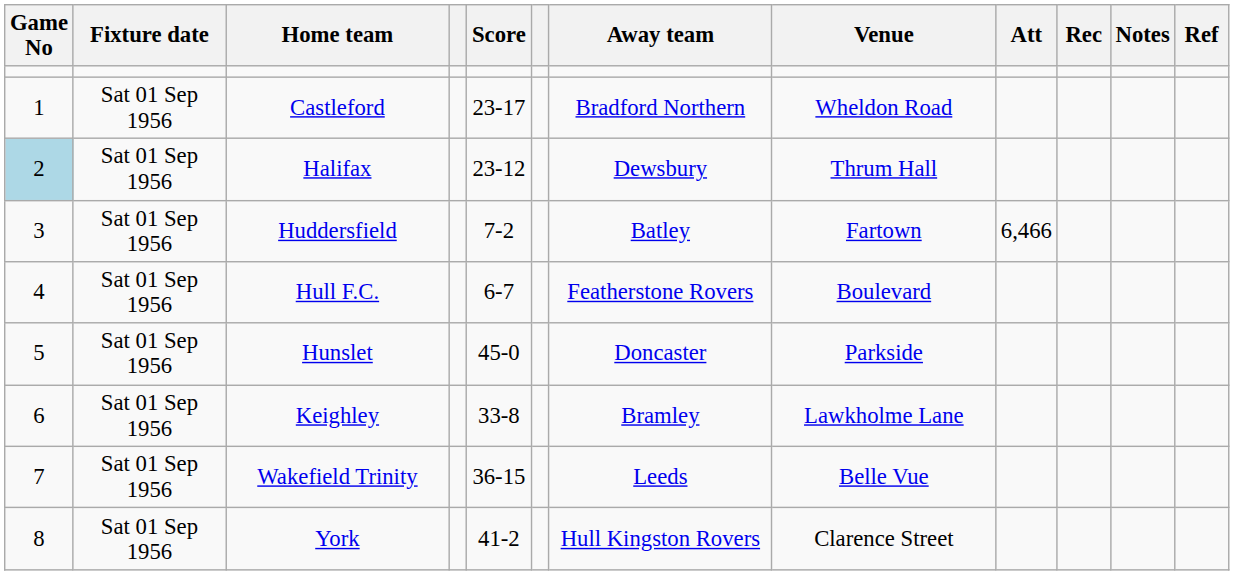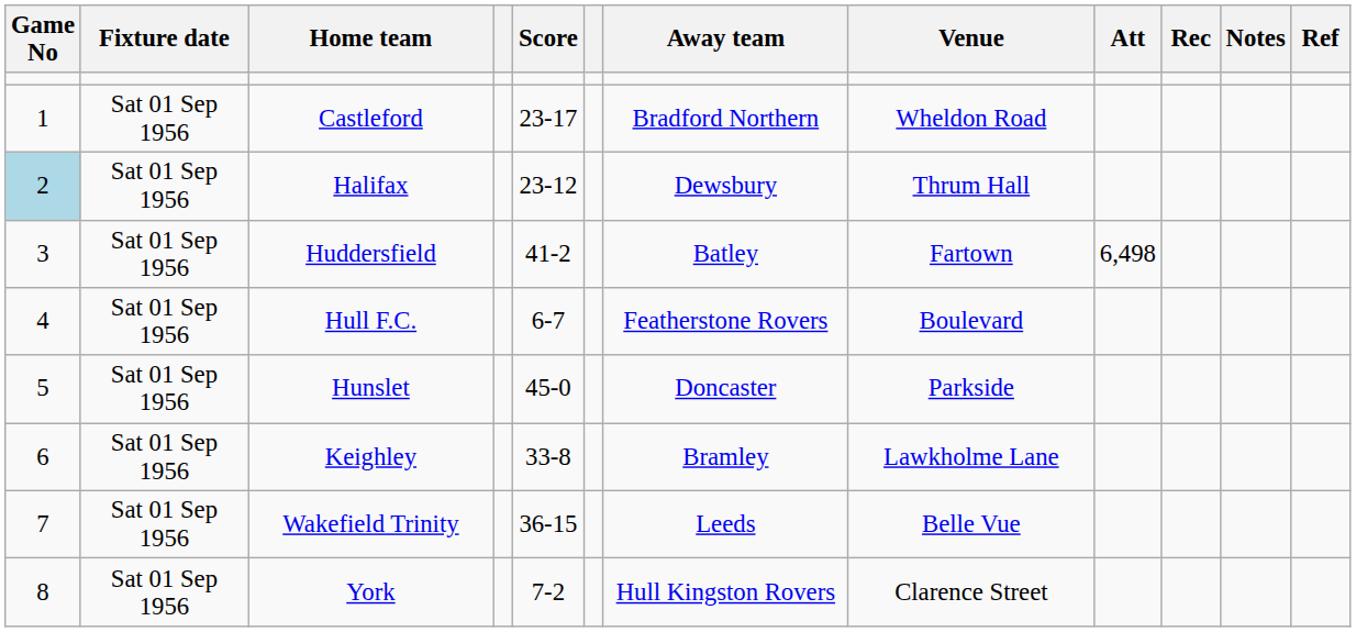Huddersfield | Score: 7-2 -> 41-2
Huddersfield | Att: 6,466 -> 6,498
York | Score: 41-2 -> 7-2
